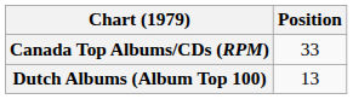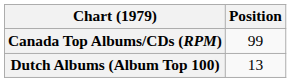Canada Top Albums/CDs (RPM) | Position: 33 -> 99
